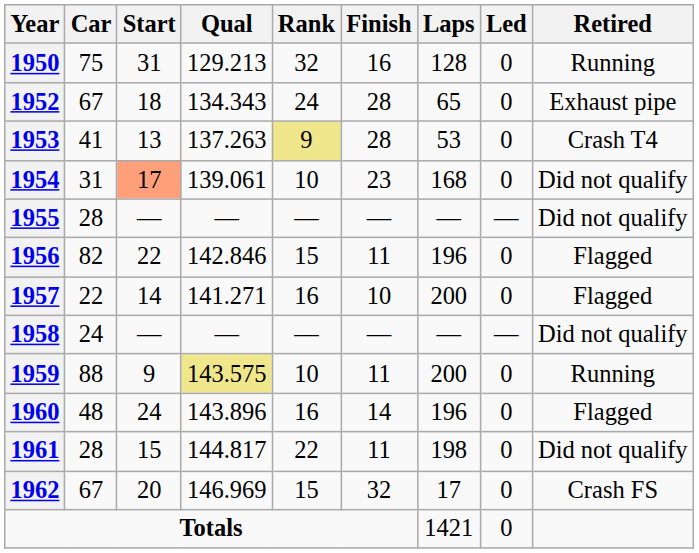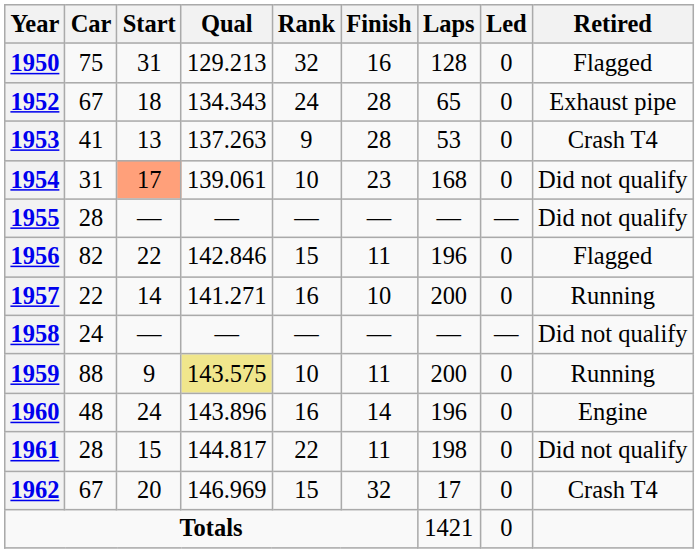1950 | Retired: Running -> Flagged
1953 | Rank: khaki background -> no background
1957 | Retired: Flagged -> Running
1960 | Retired: Flagged -> Engine
1962 | Retired: Crash FS -> Crash T4
